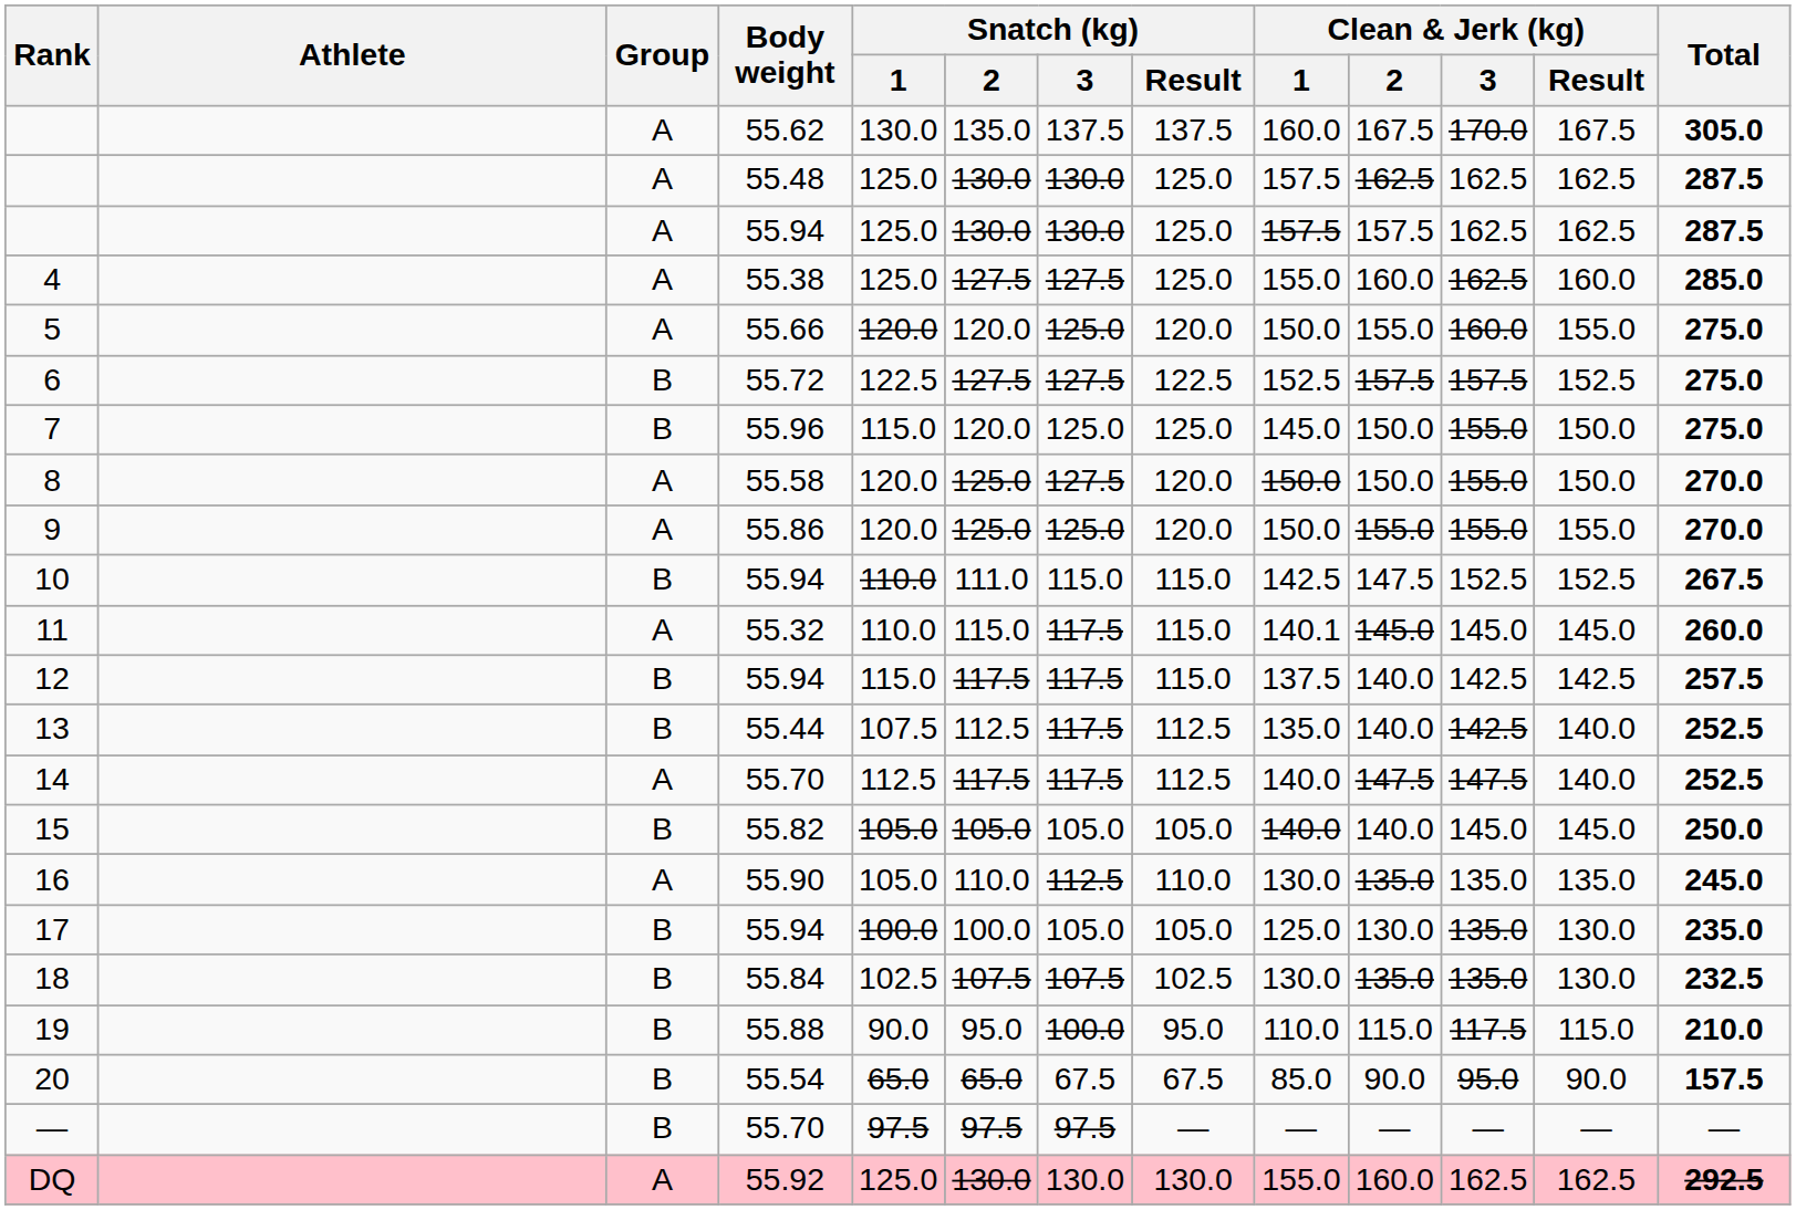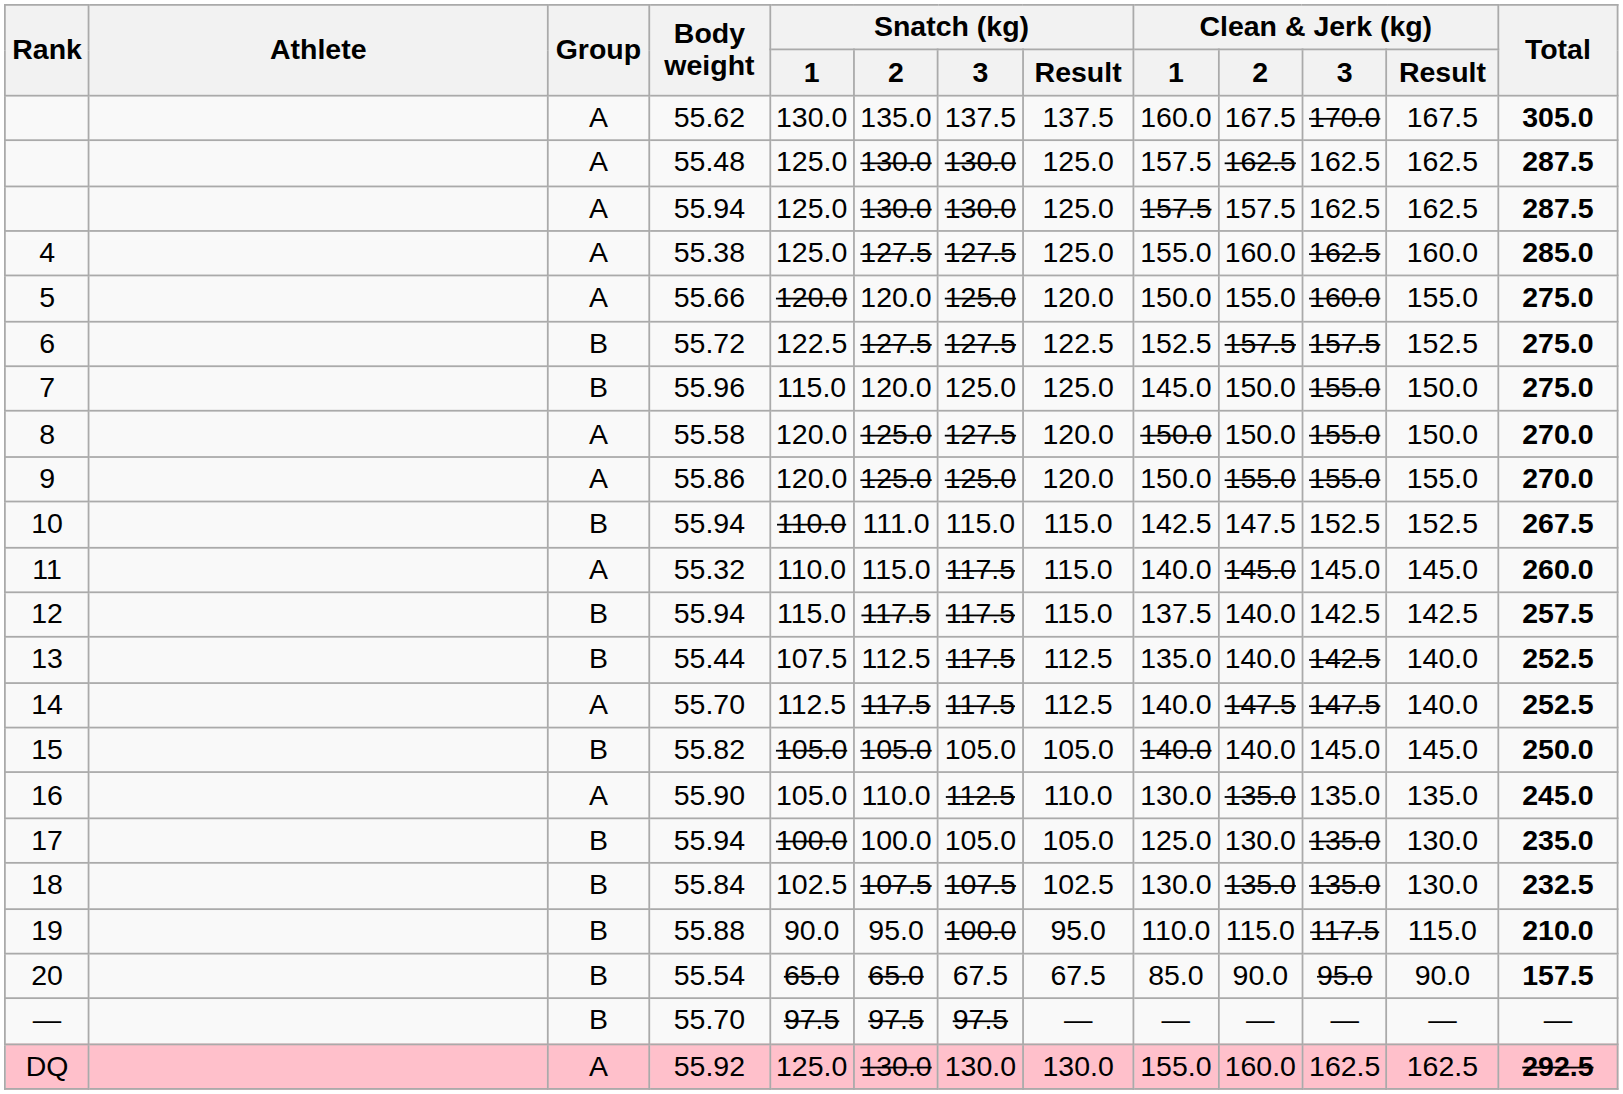11 | Clean & Jerk (kg) / 1: 140.1 -> 140.0
